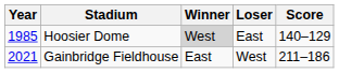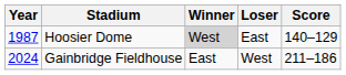Hoosier Dome | Year: 1985 -> 1987
Gainbridge Fieldhouse | Year: 2021 -> 2024
